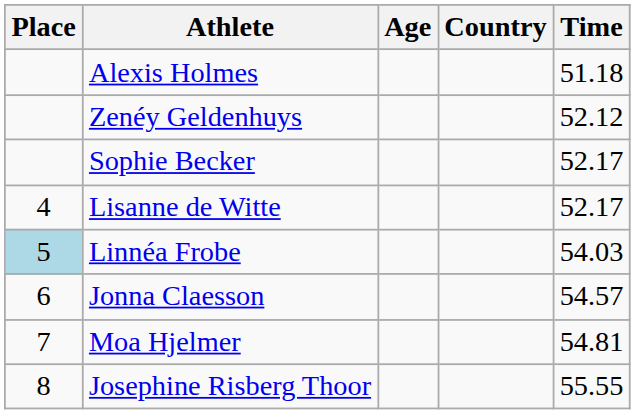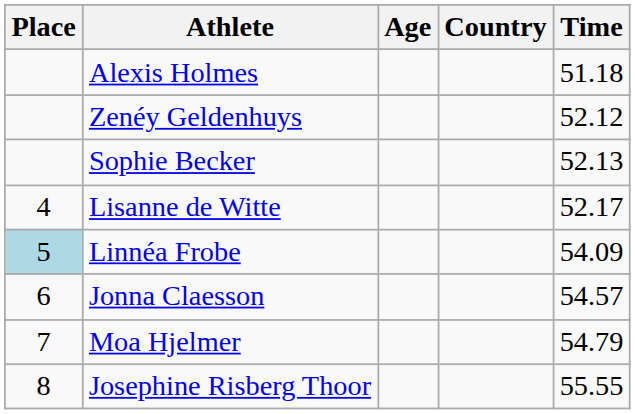Sophie Becker | Time: 52.17 -> 52.13
Linnéa Frobe | Time: 54.03 -> 54.09
Moa Hjelmer | Time: 54.81 -> 54.79
